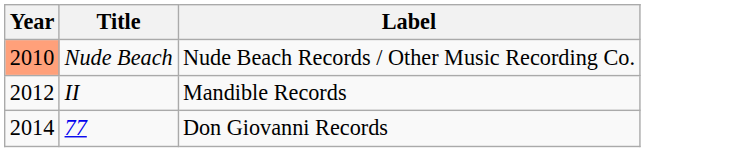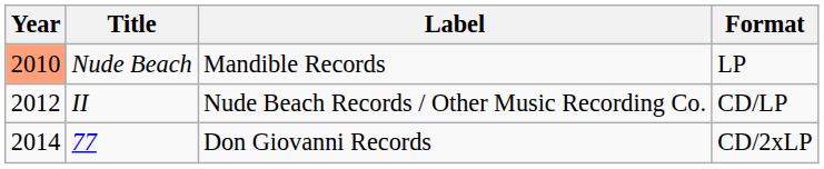+ column: Format | LP | CD/LP | CD/2xLP
Nude Beach | Label: Nude Beach Records / Other Music Recording Co. -> Mandible Records
II | Label: Mandible Records -> Nude Beach Records / Other Music Recording Co.
